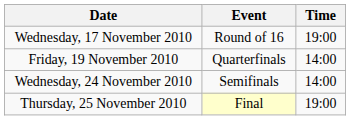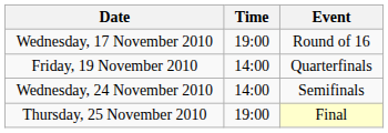columns swapped: Time <-> Event
